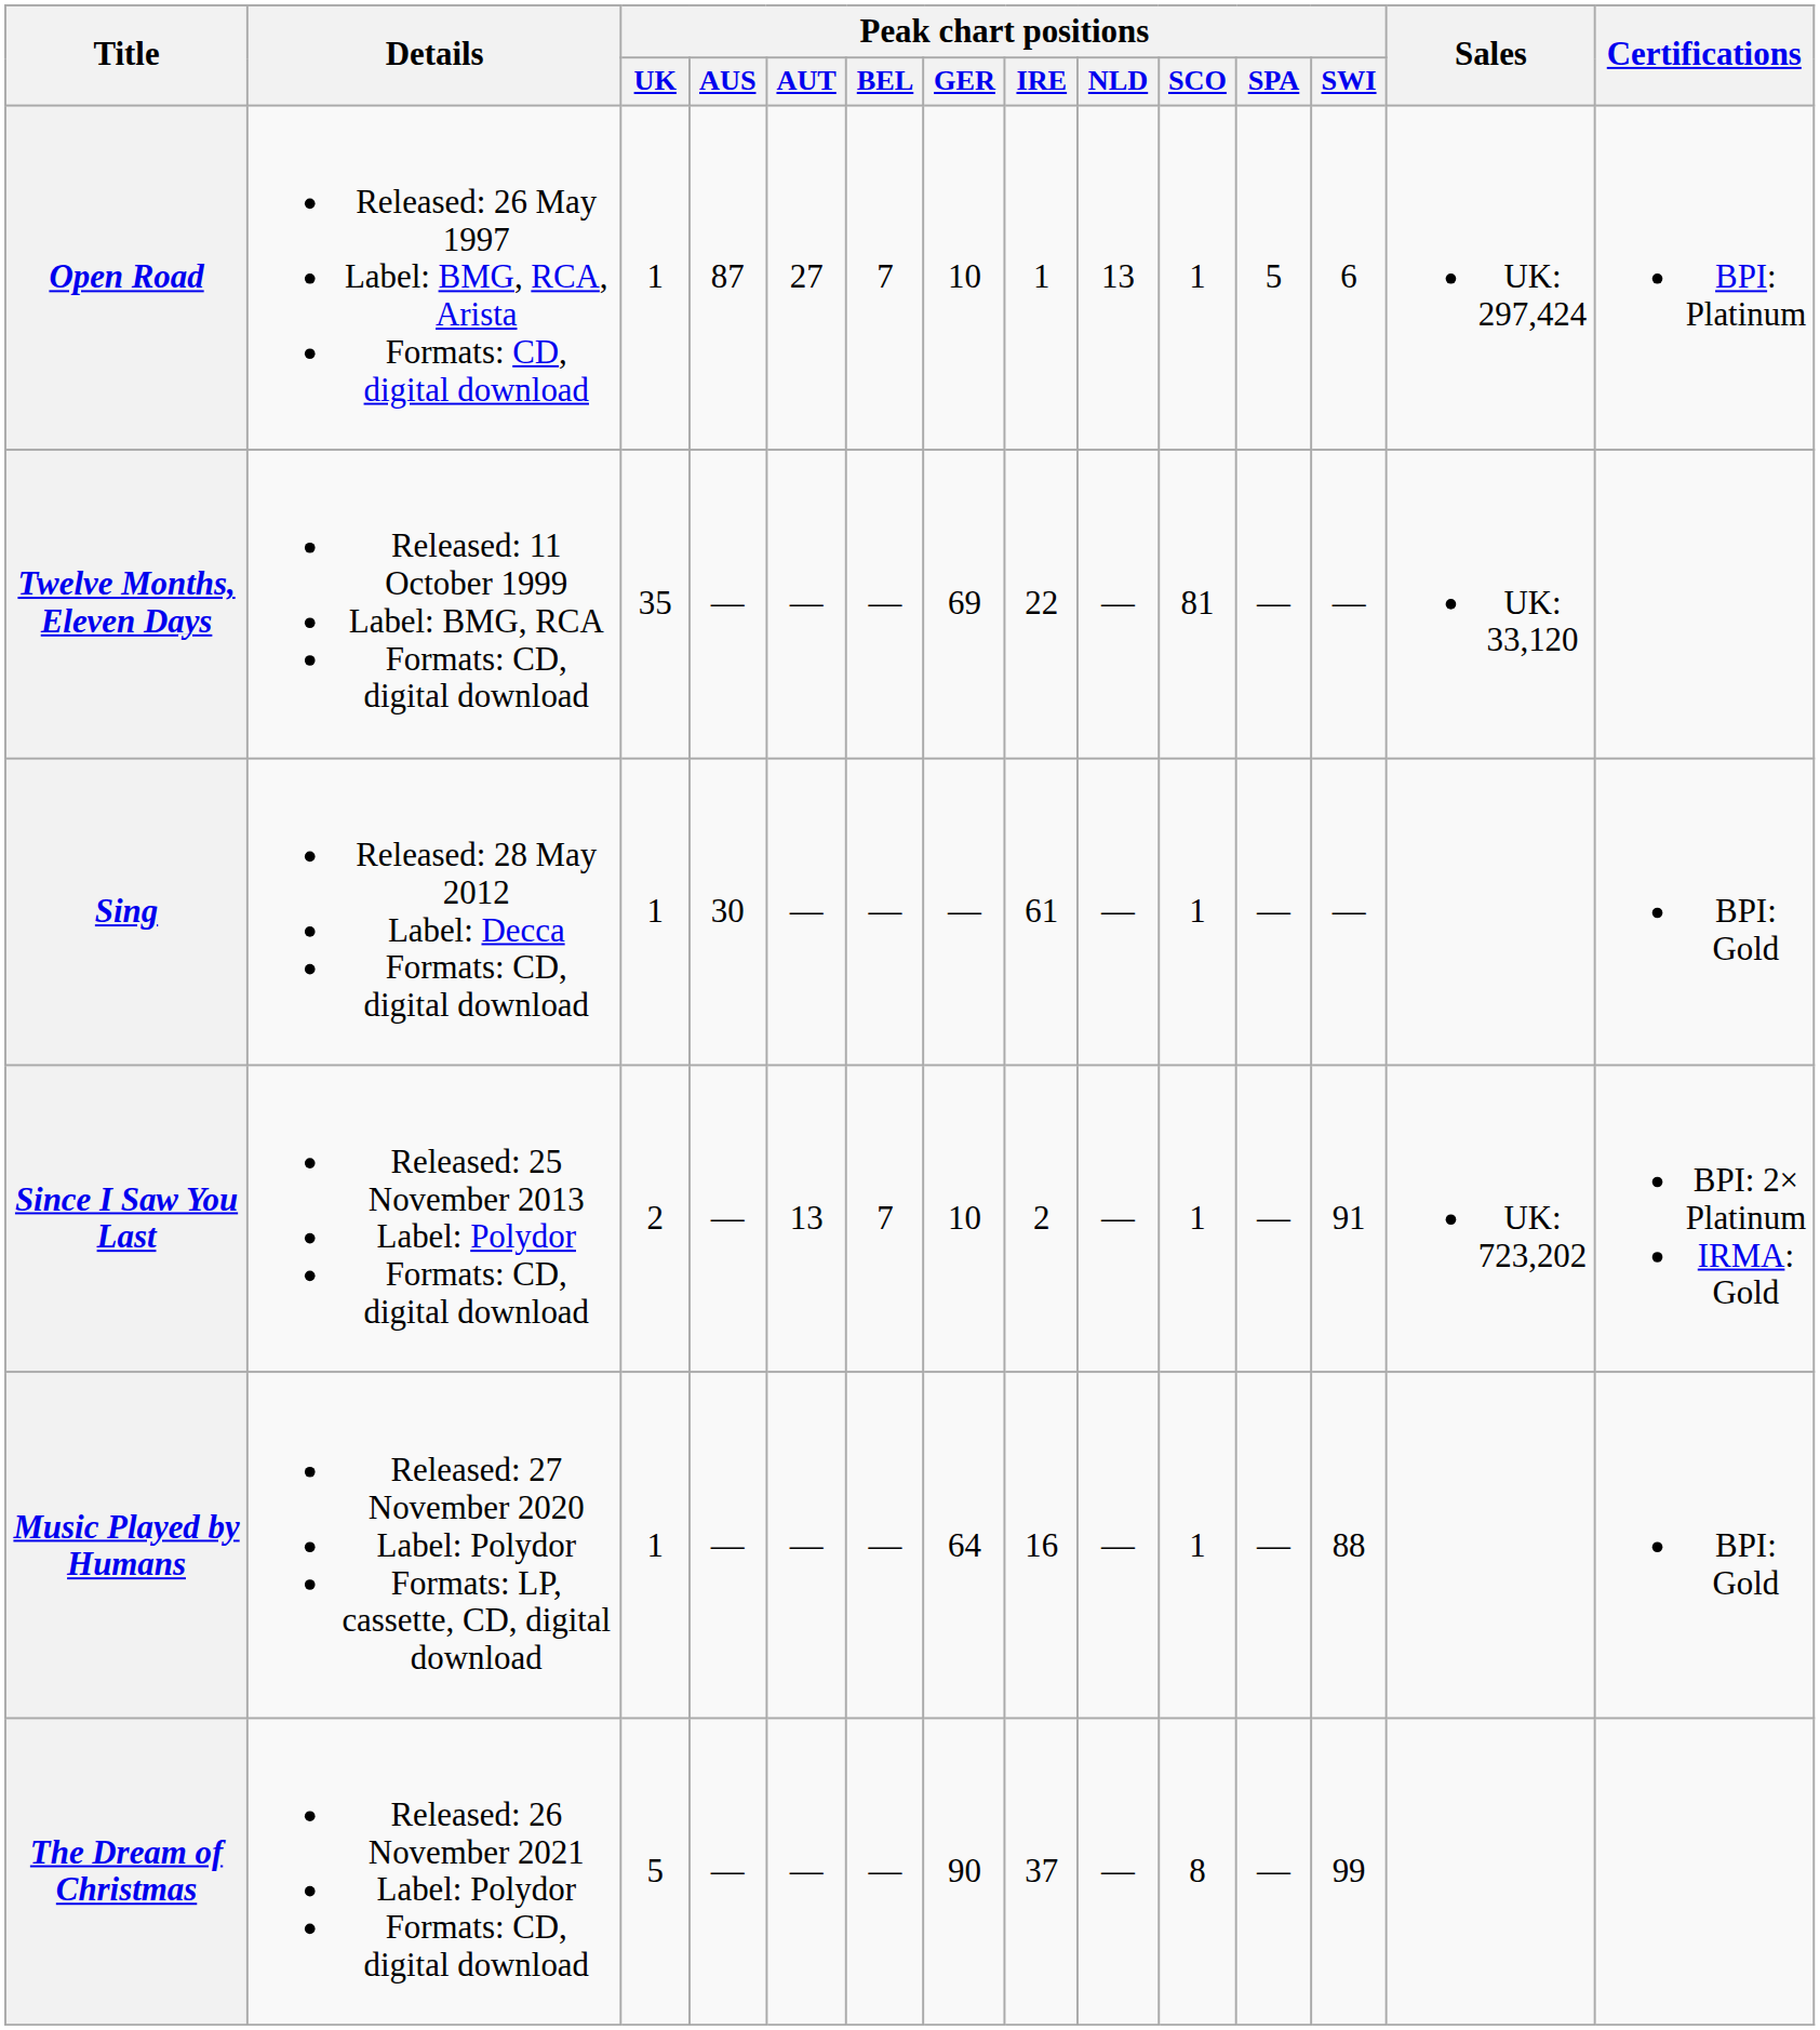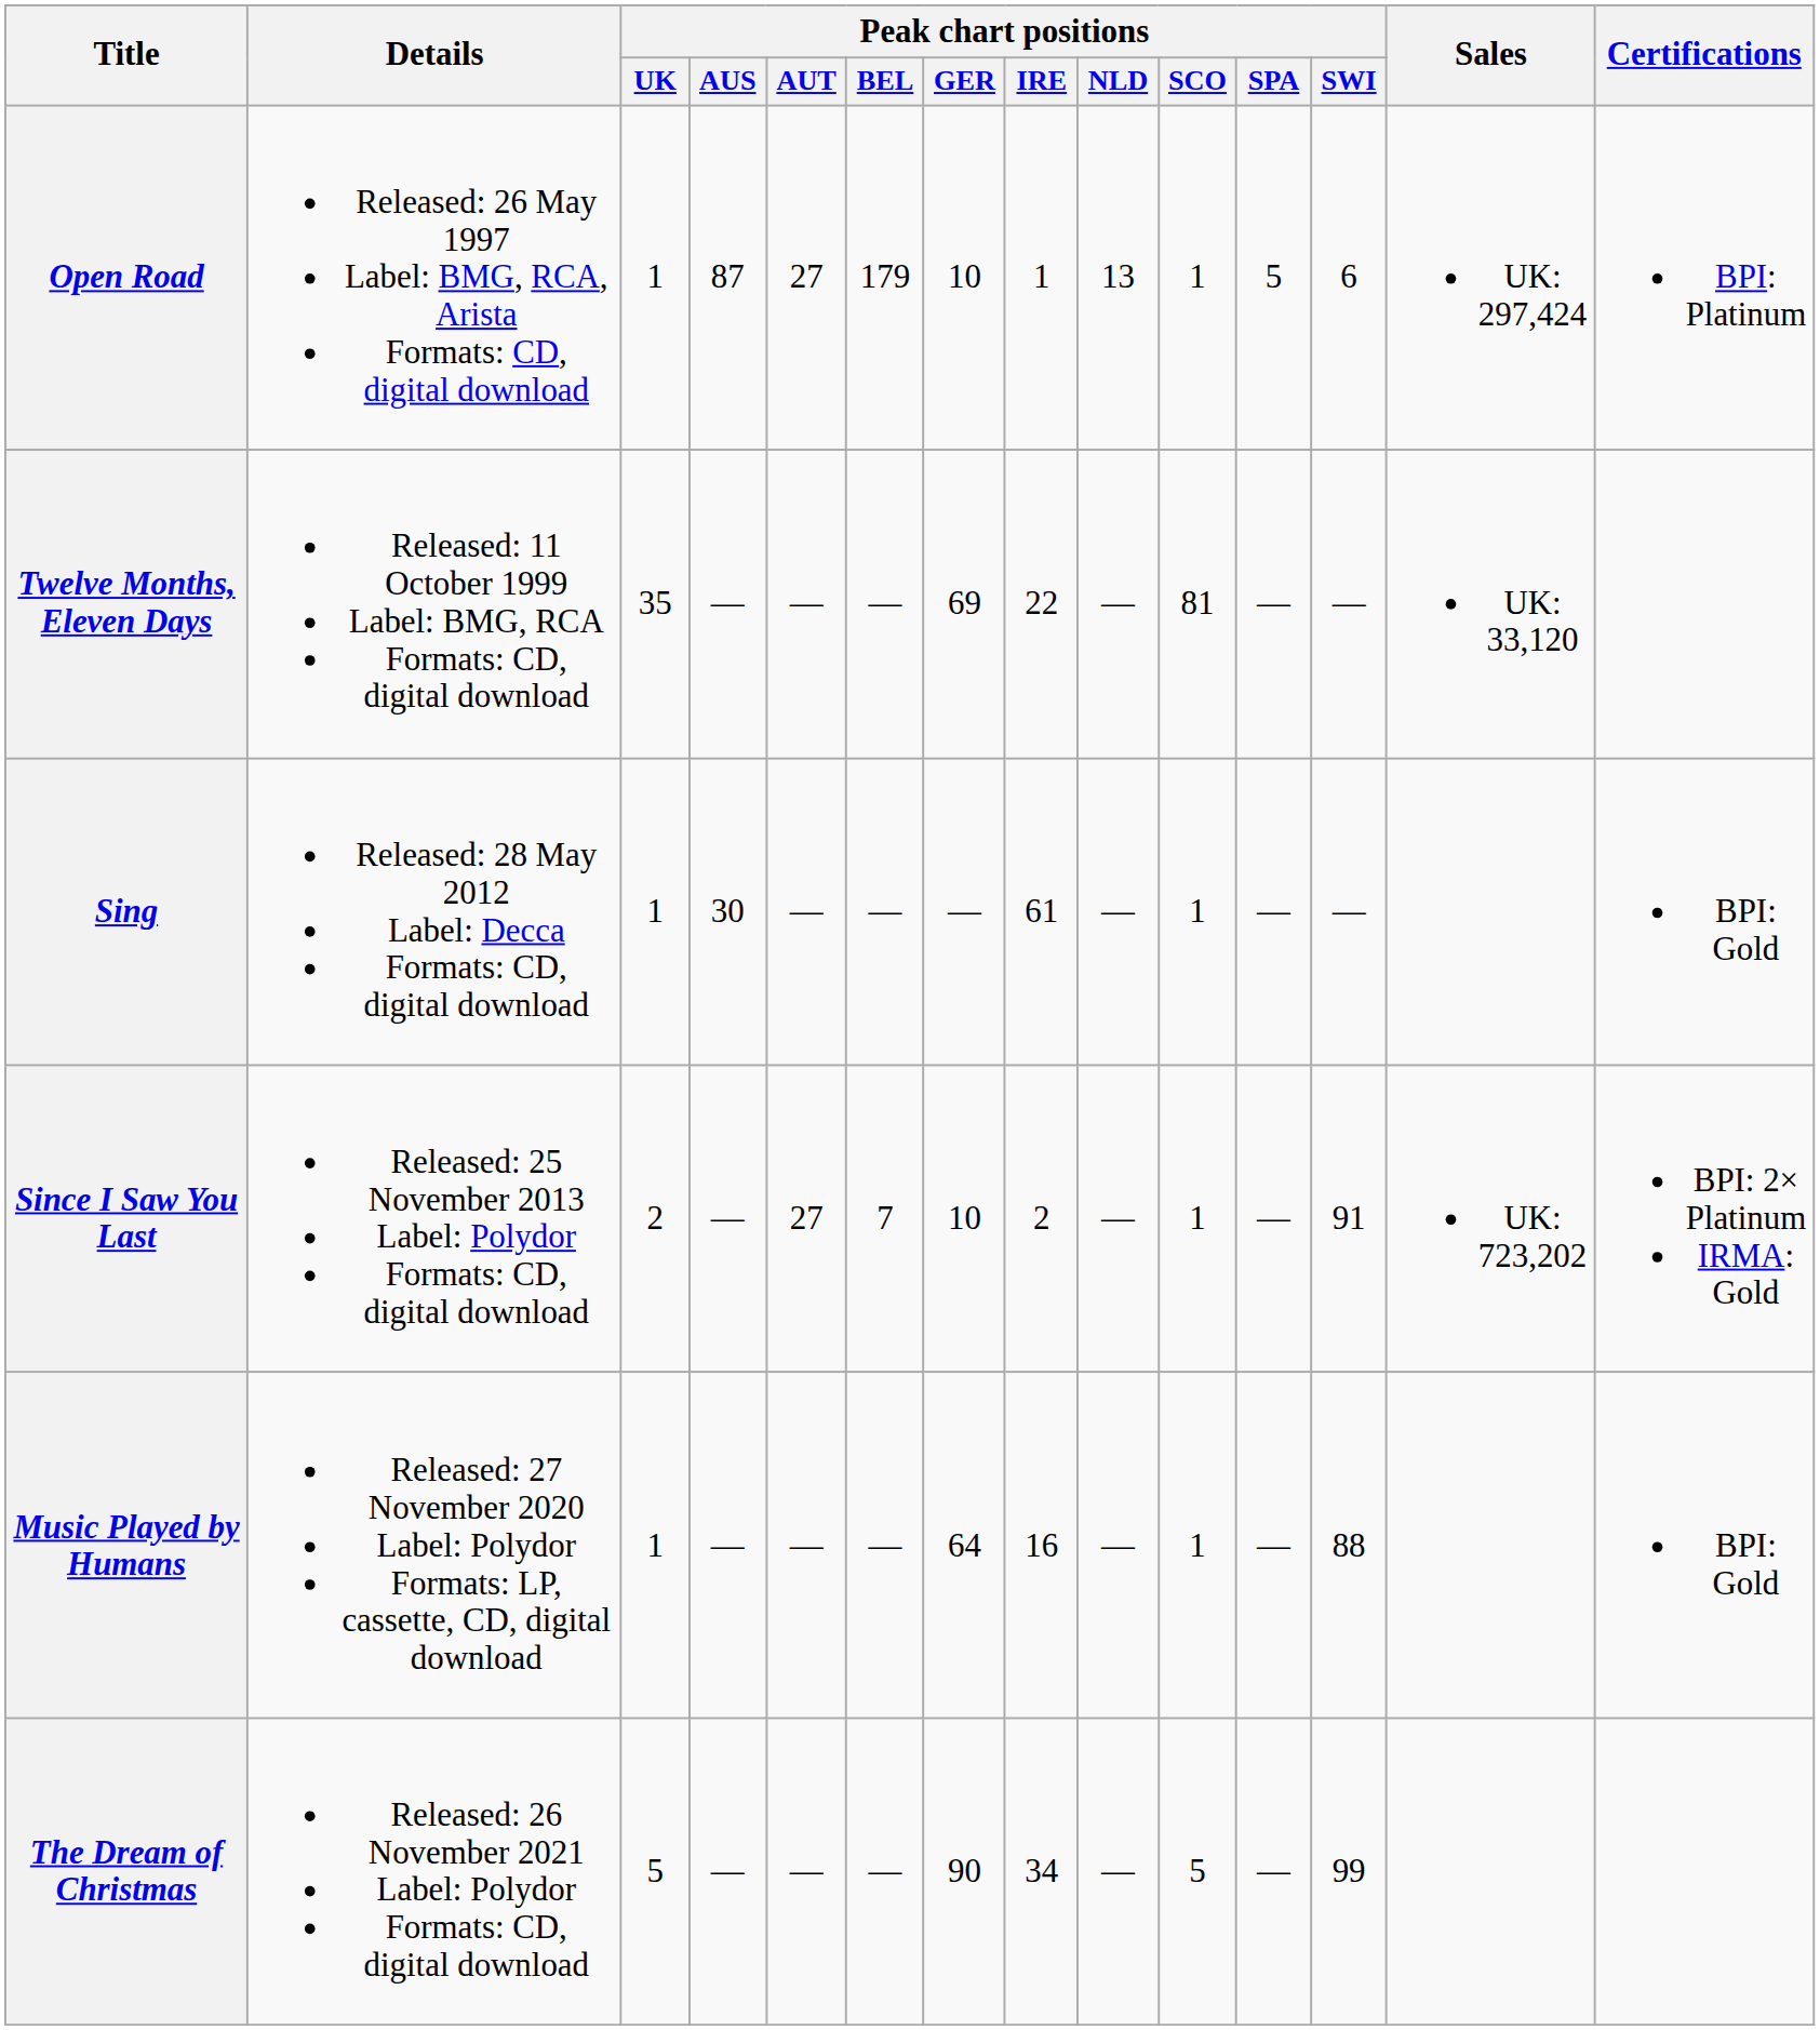Open Road | Peak chart positions / BEL: 7 -> 179
Since I Saw You Last | Peak chart positions / AUT: 13 -> 27
The Dream of Christmas | Peak chart positions / IRE: 37 -> 34
The Dream of Christmas | Peak chart positions / SCO: 8 -> 5
